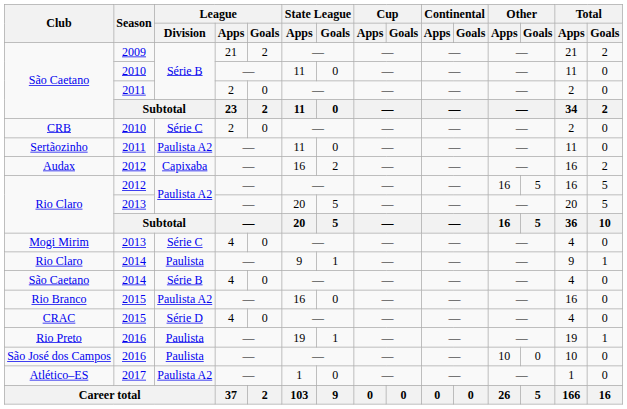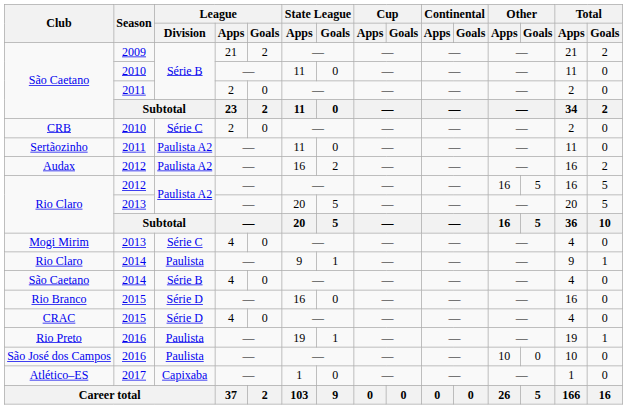Audax | League / Division: Capixaba -> Paulista A2
Rio Branco | League / Division: Paulista A2 -> Série D
Atlético–ES | League / Division: Paulista A2 -> Capixaba
